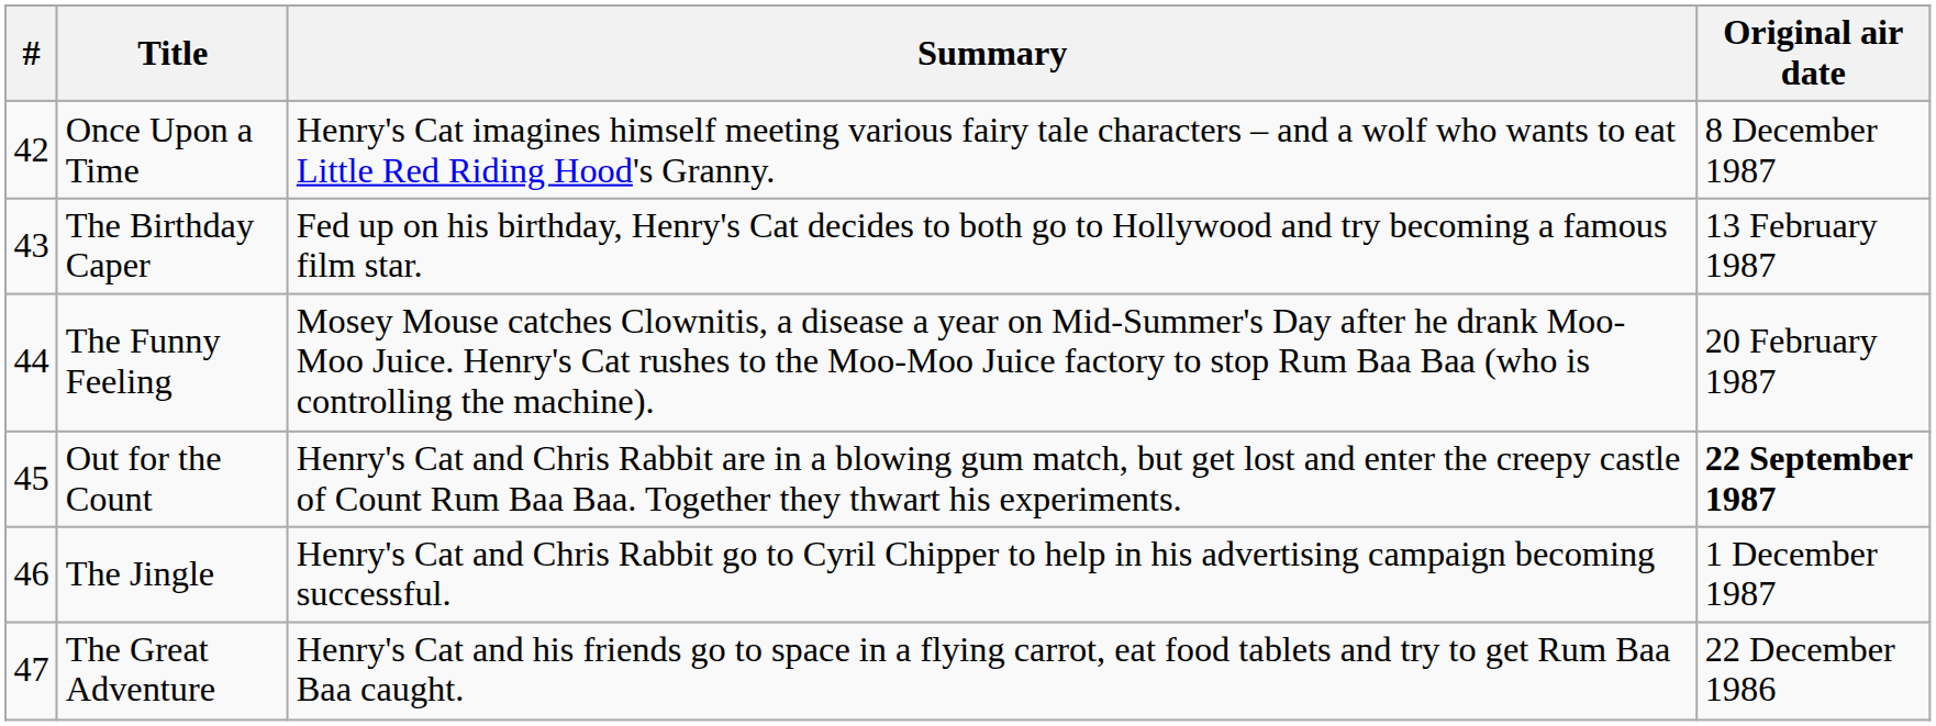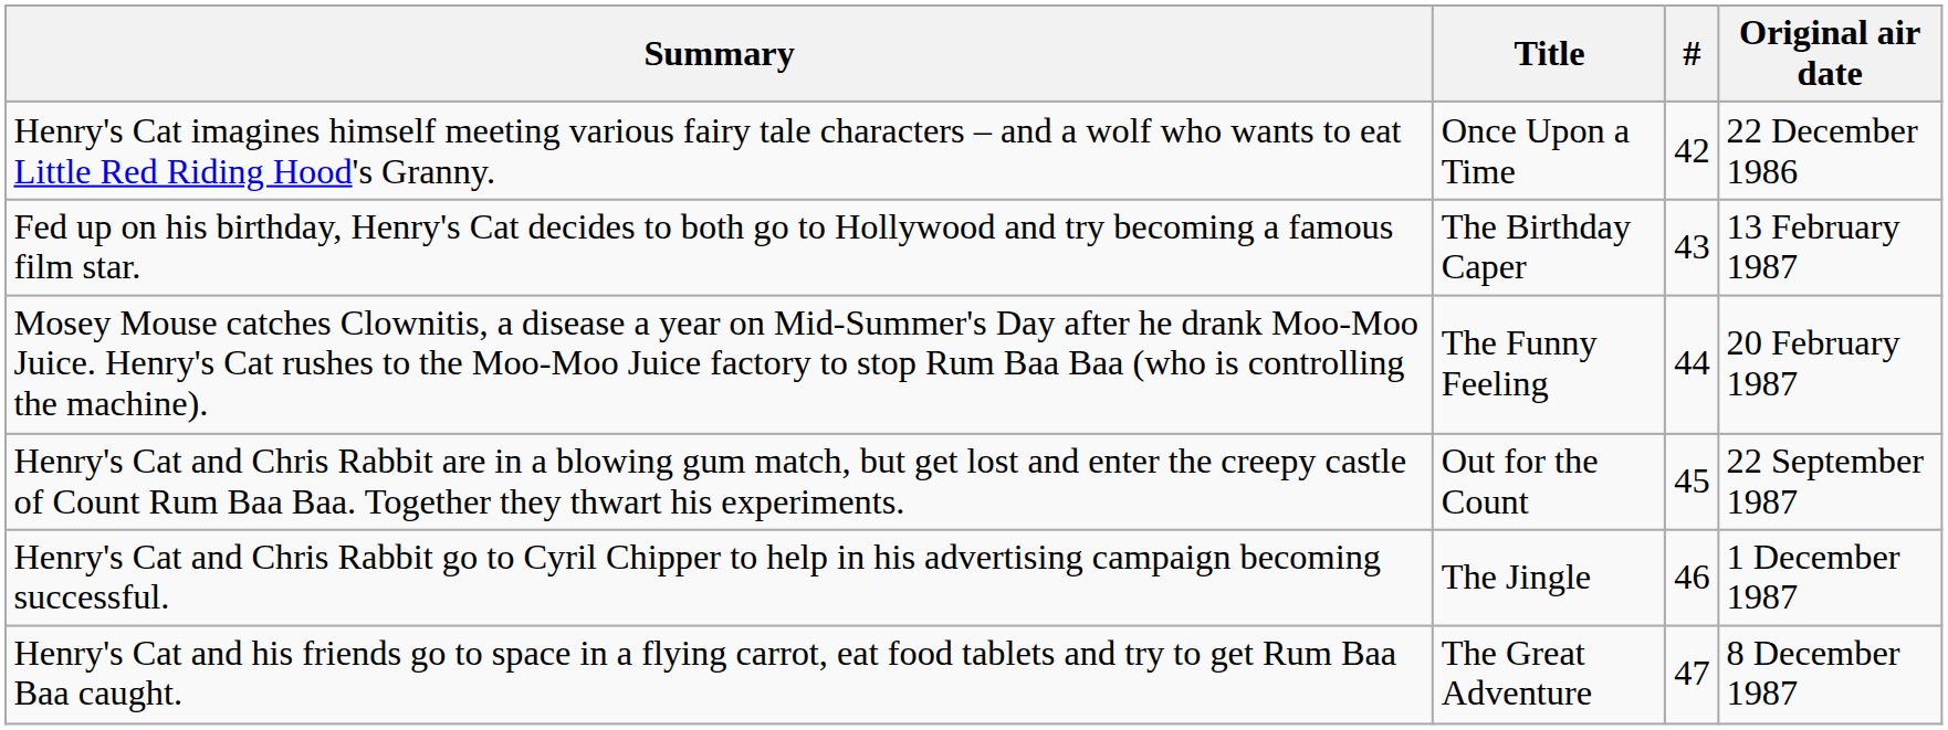columns swapped: # <-> Summary
Once Upon a Time | Original air date: 8 December 1987 -> 22 December 1986
Out for the Count | Original air date: bold -> normal
The Great Adventure | Original air date: 22 December 1986 -> 8 December 1987
